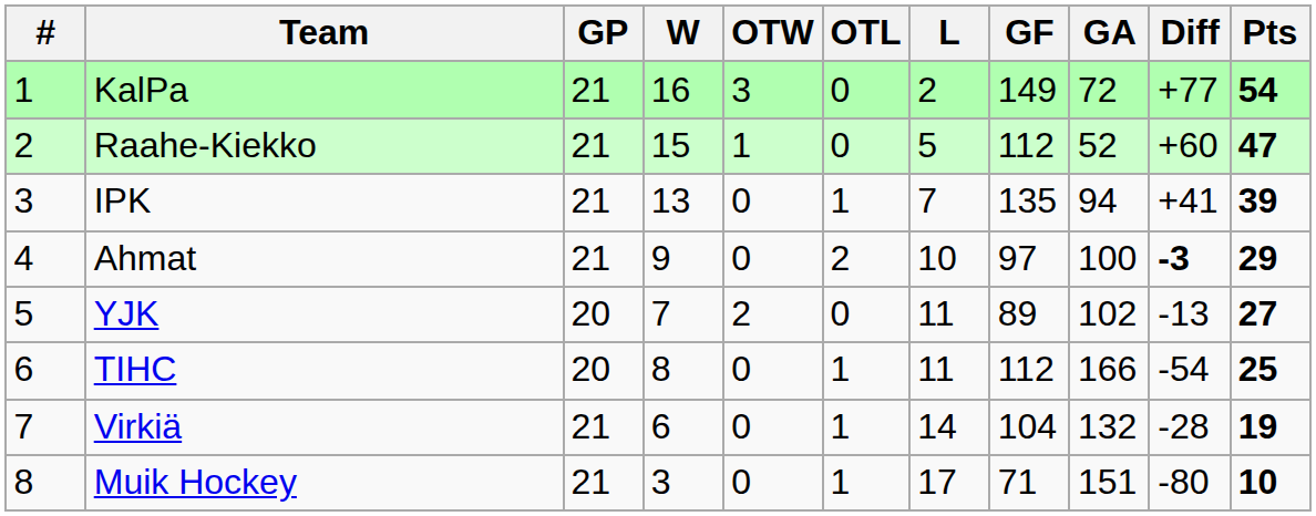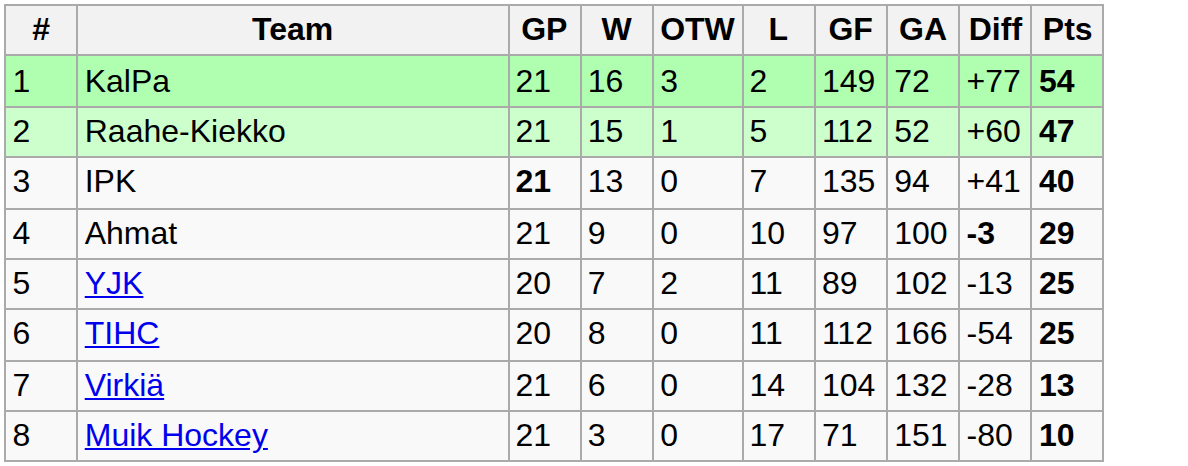- column: OTL | 0 | 0 | 1 | 2 | 0 | 1 | 1 | 1
IPK | GP: normal -> bold
IPK | Pts: 39 -> 40
YJK | Pts: 27 -> 25
Virkiä | Pts: 19 -> 13
